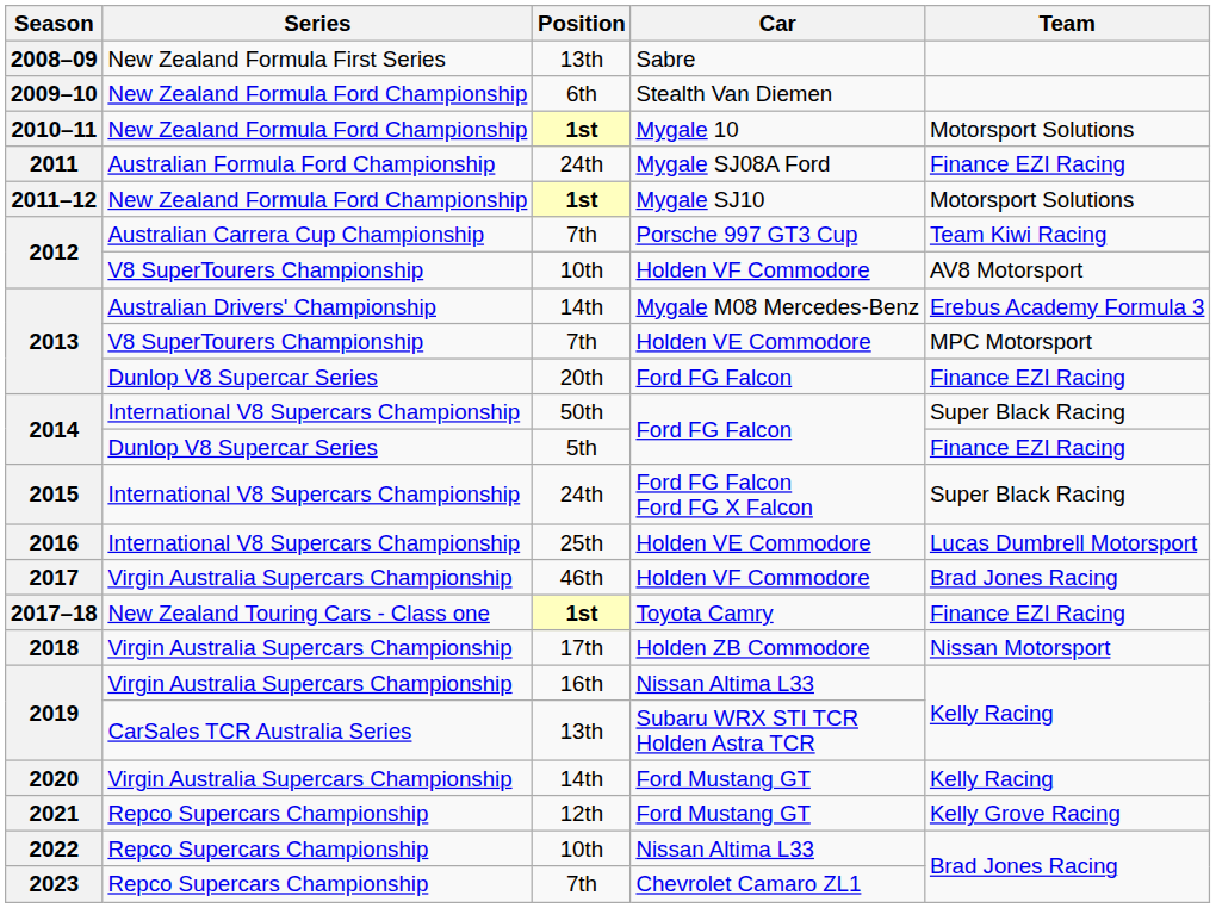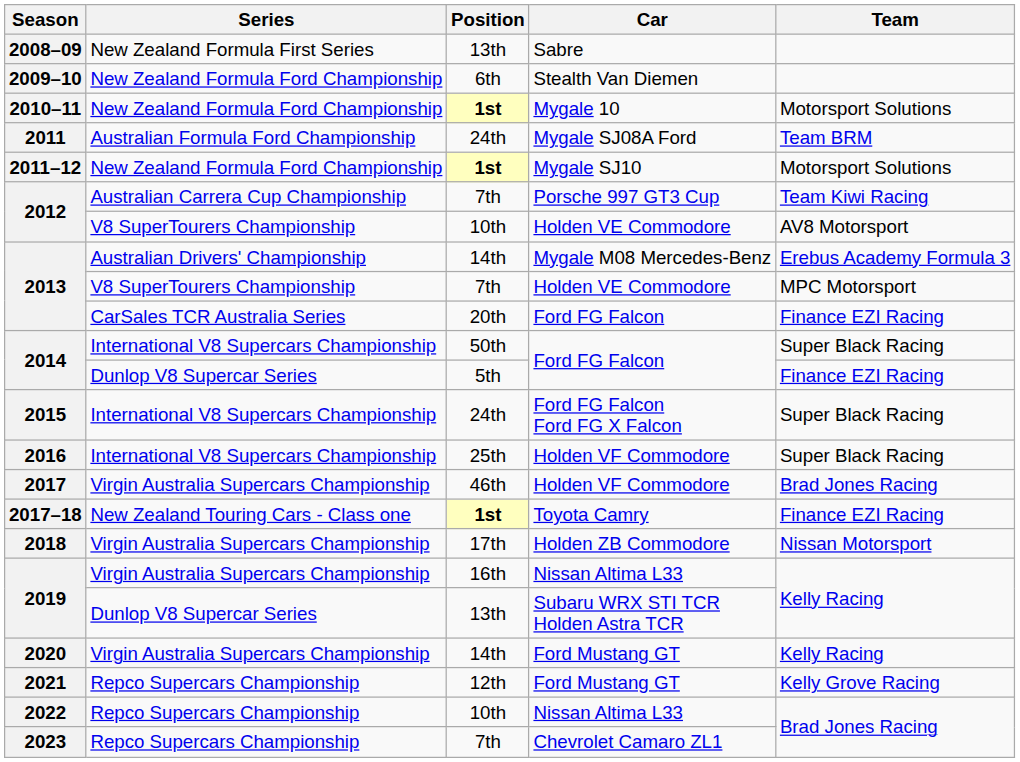2011 | Team: Finance EZI Racing -> Team BRM
2012 / 10th | Car: Holden VF Commodore -> Holden VE Commodore
2013 / 20th | Series: Dunlop V8 Supercar Series -> CarSales TCR Australia Series
2016 | Car: Holden VE Commodore -> Holden VF Commodore
2016 | Team: Lucas Dumbrell Motorsport -> Super Black Racing
2019 / 13th | Series: CarSales TCR Australia Series -> Dunlop V8 Supercar Series
